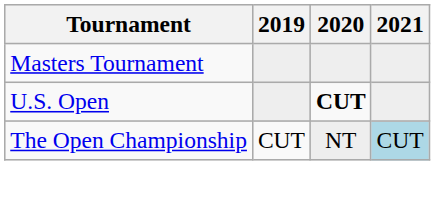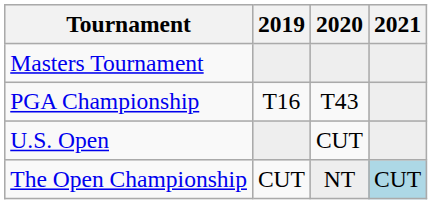+ row: PGA Championship | T16 | T43
U.S. Open | 2020: bold -> normal
